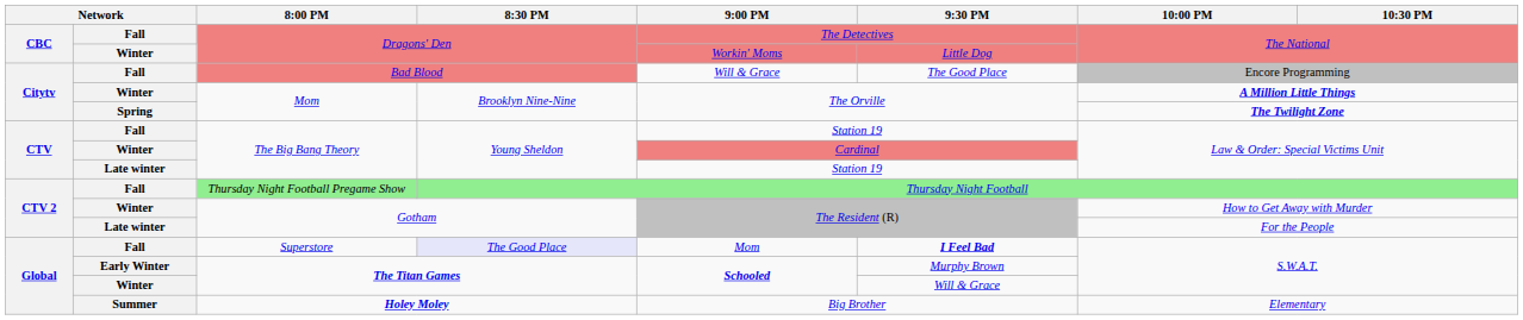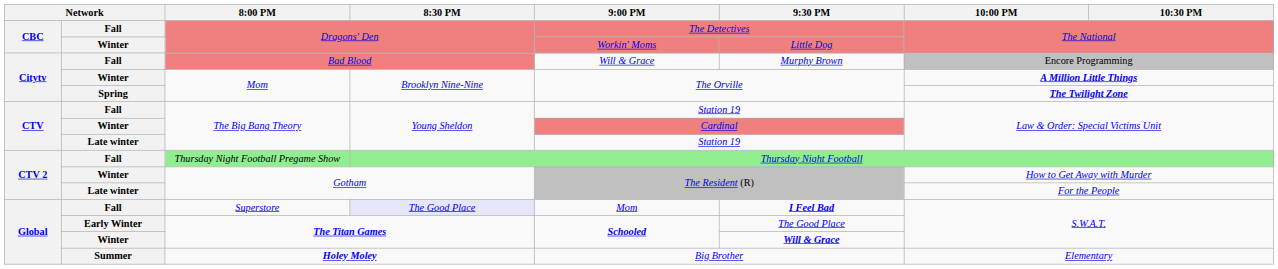Bad Blood | 9:30 PM: The Good Place -> Murphy Brown
Early Winter / The Titan Games | 9:30 PM: Murphy Brown -> The Good Place
Winter / The Titan Games | 9:30 PM: normal -> bold
